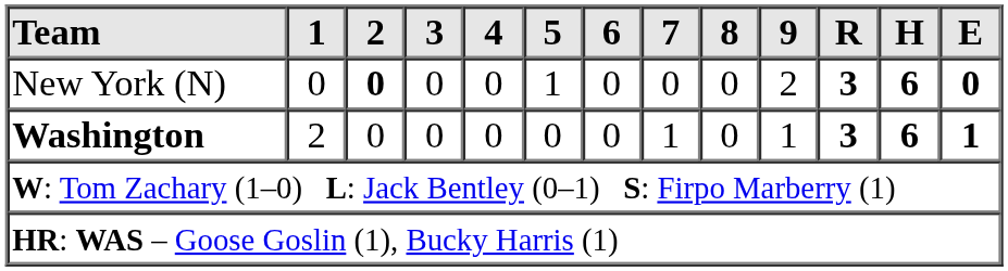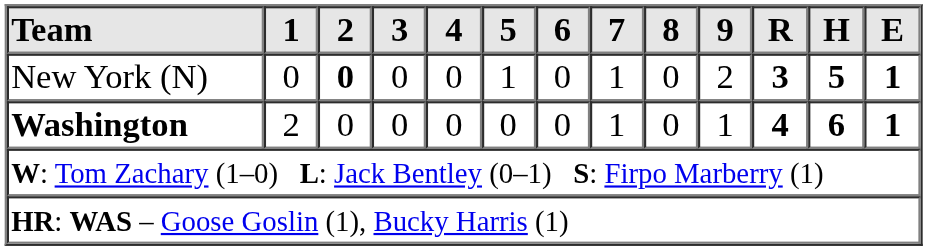New York (N) | 7: 0 -> 1
New York (N) | H: 6 -> 5
New York (N) | E: 0 -> 1
Washington | R: 3 -> 4
